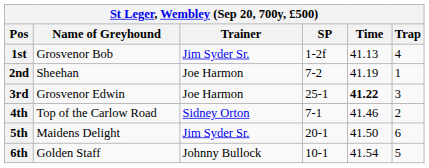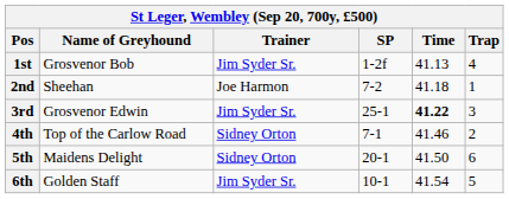2nd | Time: 41.19 -> 41.18
3rd | Trainer: Joe Harmon -> Jim Syder Sr.
5th | Trainer: Jim Syder Sr. -> Sidney Orton
6th | Trainer: Johnny Bullock -> Jim Syder Sr.
